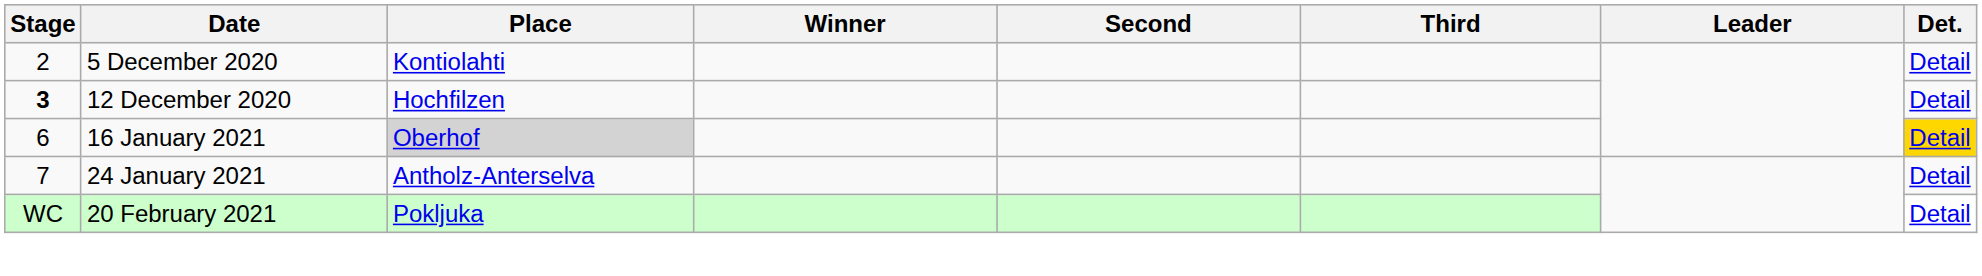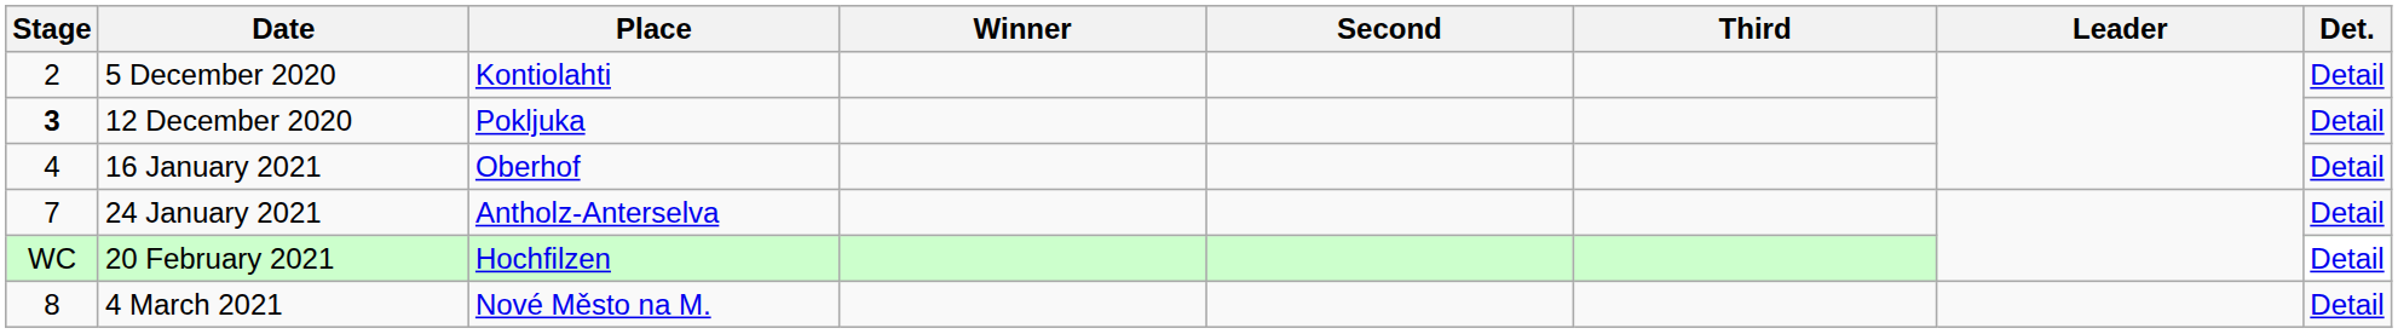12 December 2020 | Place: Hochfilzen -> Pokljuka
16 January 2021 | Stage: 6 -> 4
16 January 2021 | Place: lightgrey background -> no background
16 January 2021 | Det.: gold background -> no background
20 February 2021 | Place: Pokljuka -> Hochfilzen
+ row: 8 | 4 March 2021 | Nové Město na M. | Detail
